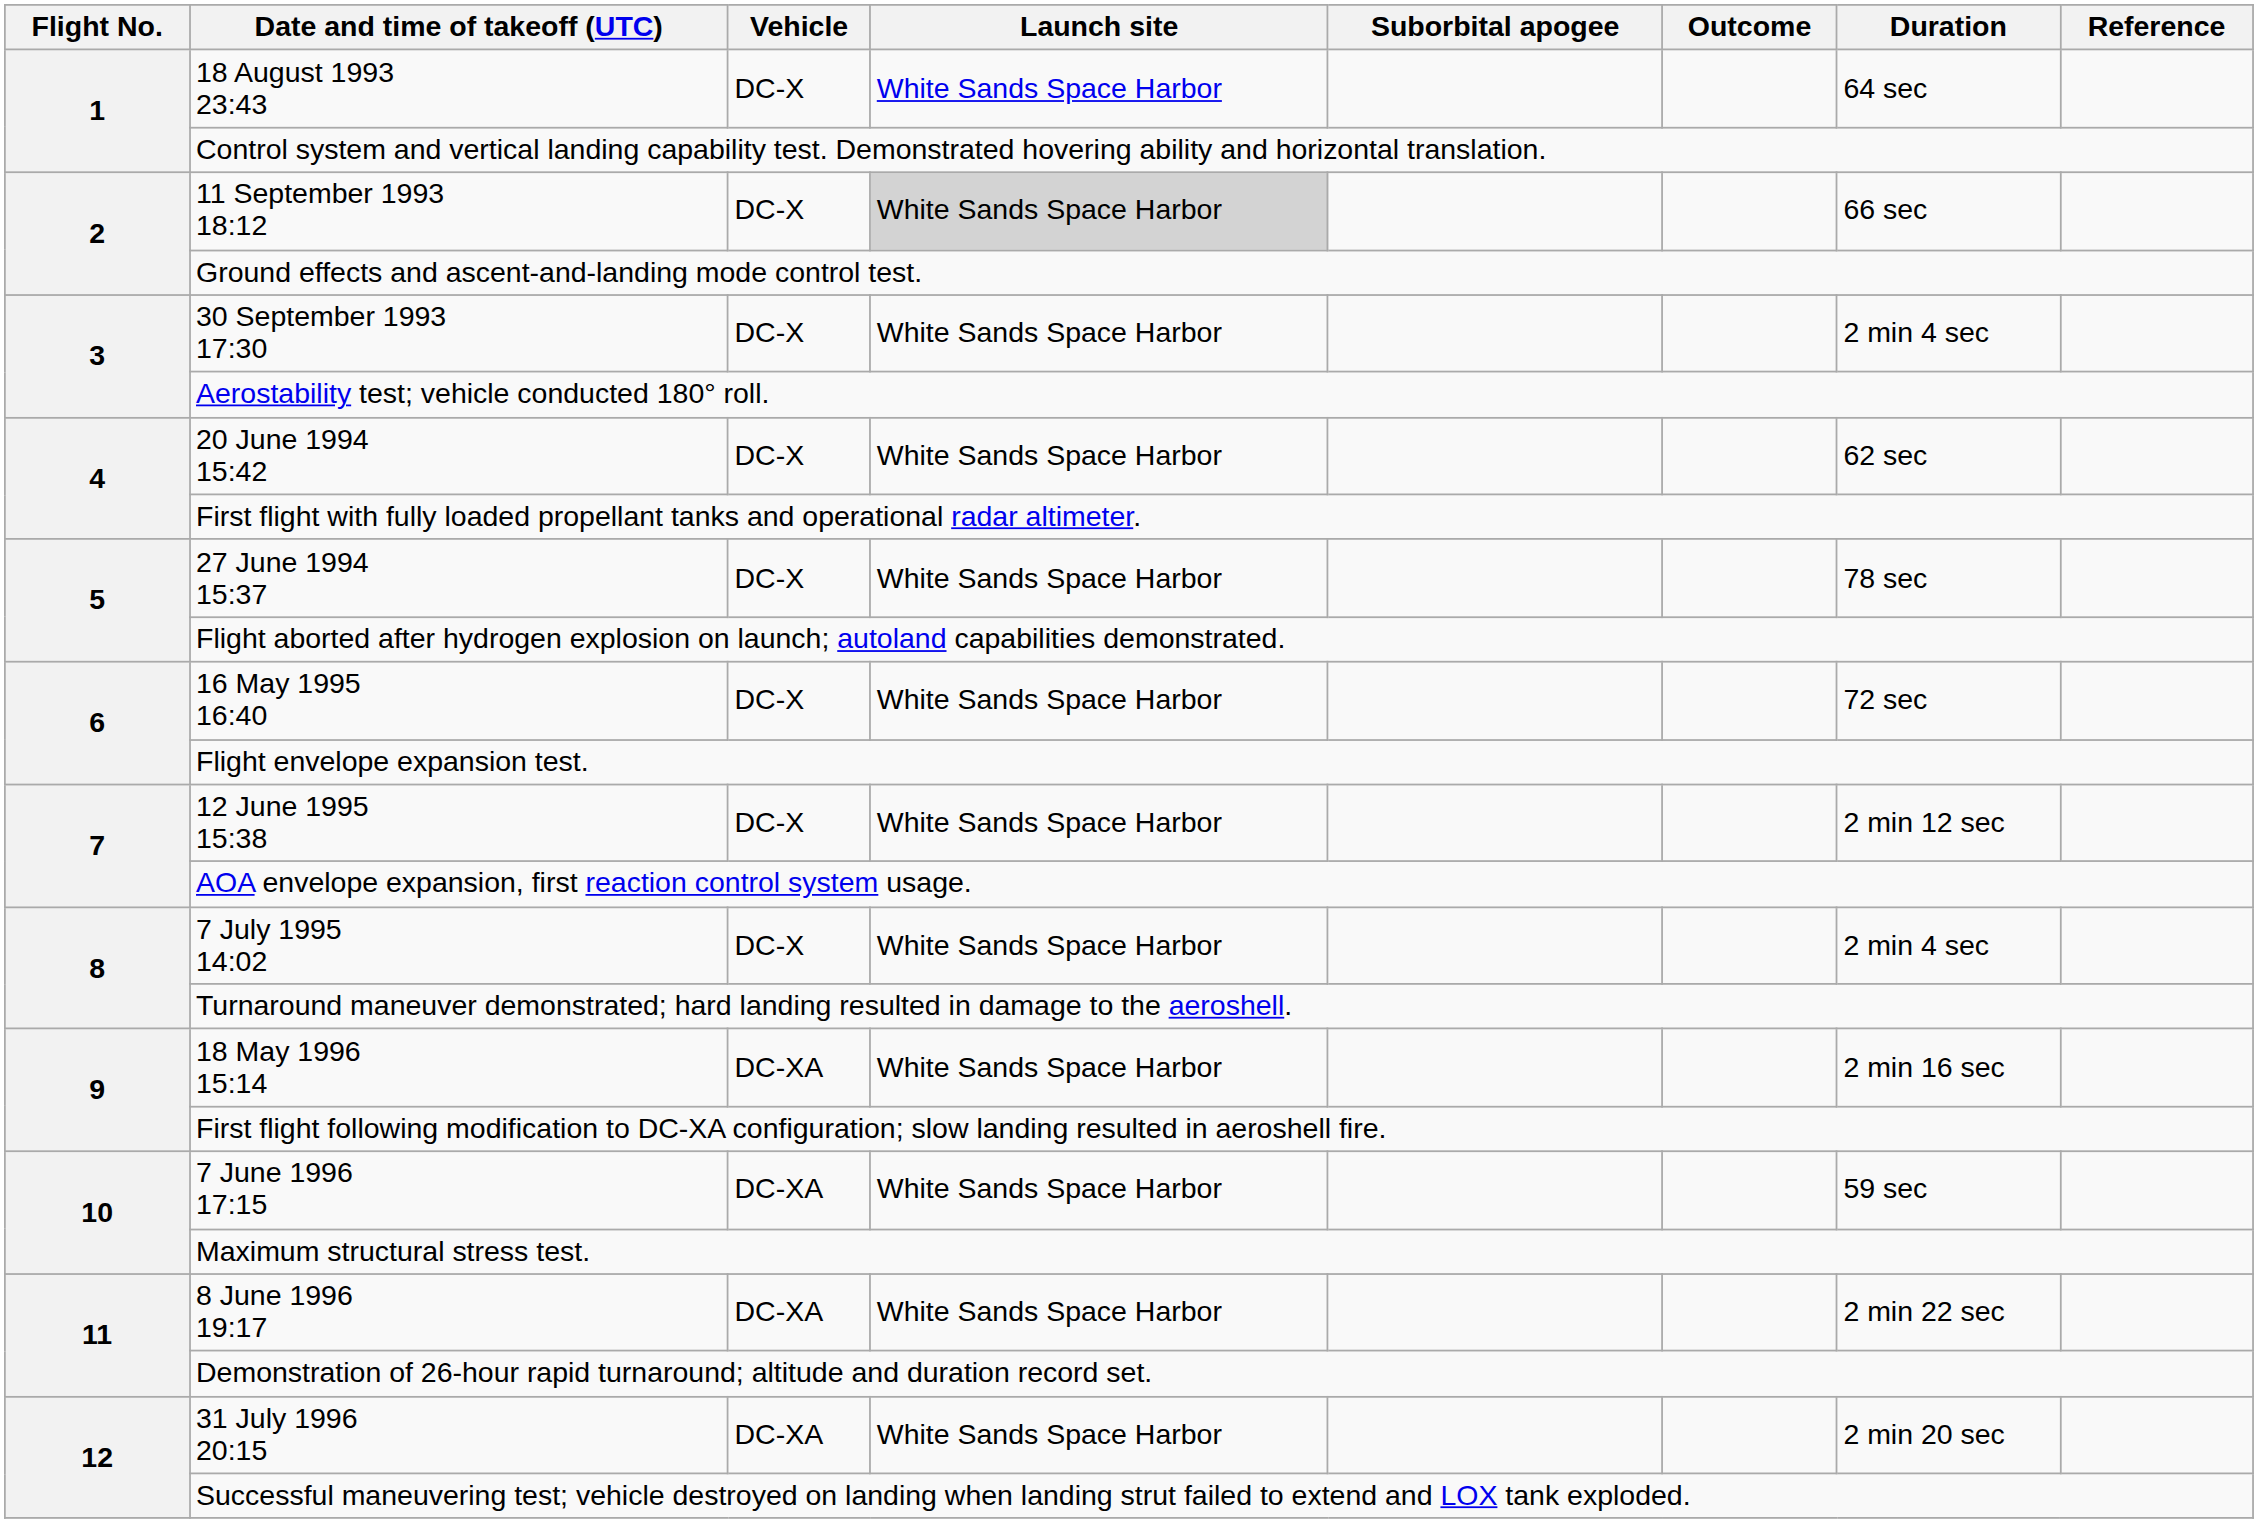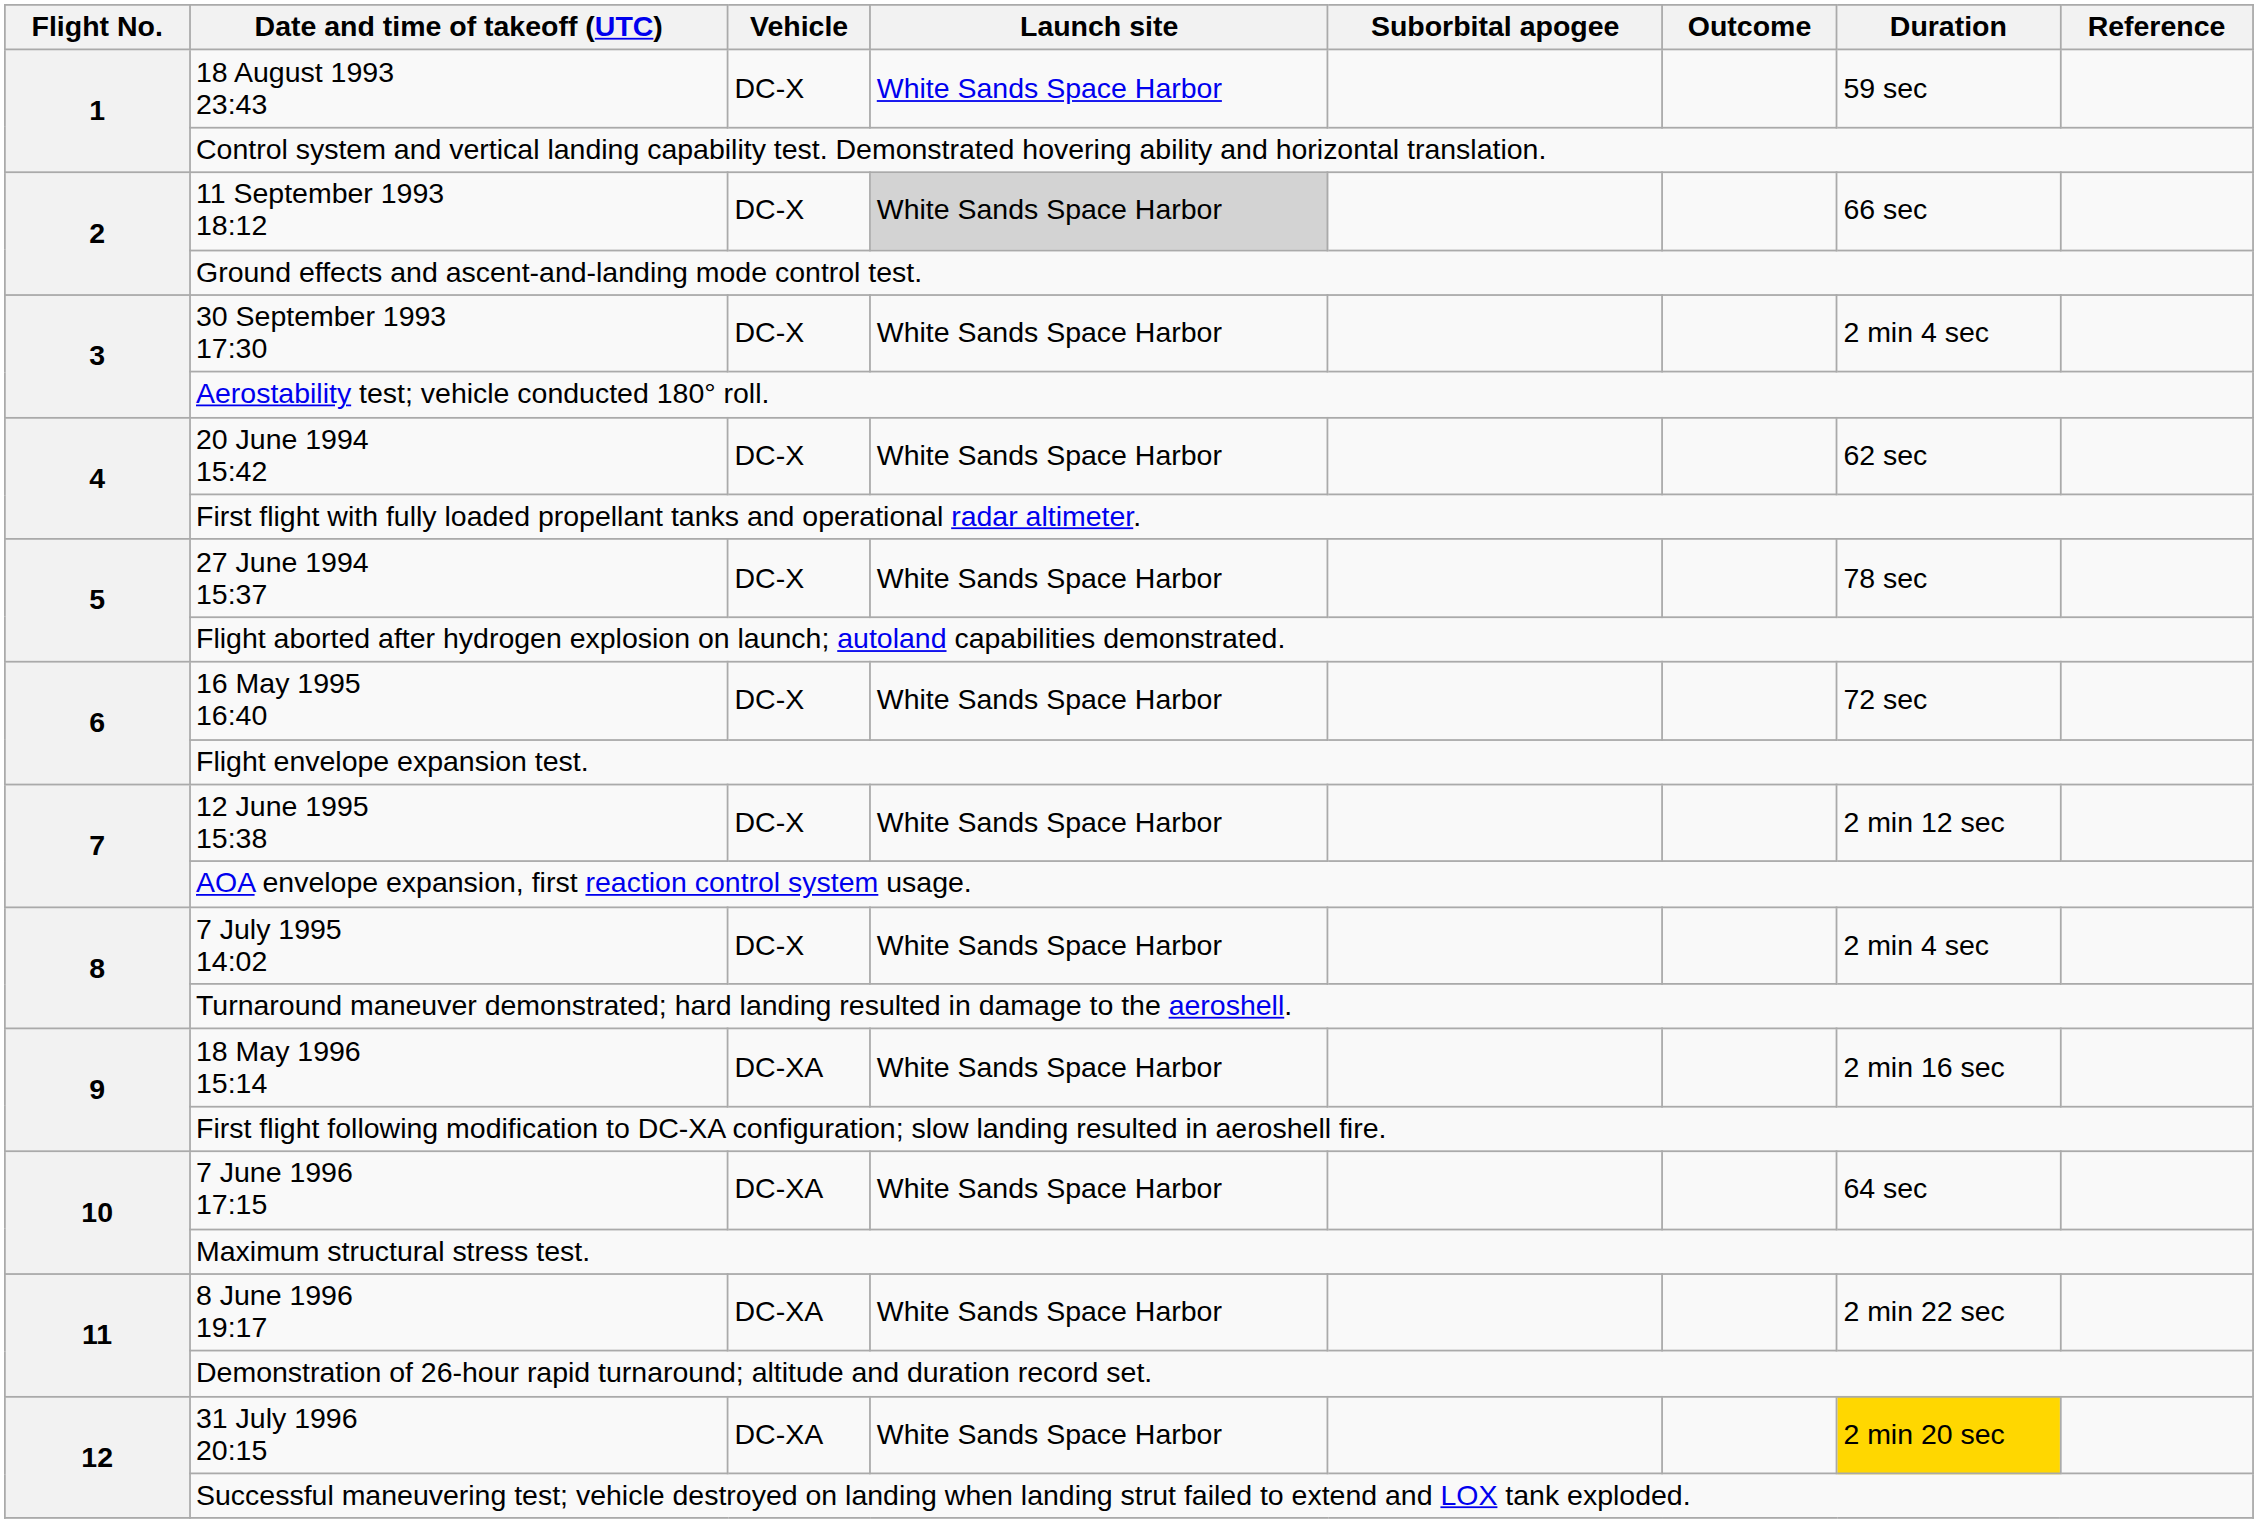18 August 1993 23:43 | Duration: 64 sec -> 59 sec
7 June 1996 17:15 | Duration: 59 sec -> 64 sec
31 July 1996 20:15 | Duration: no background -> gold background
